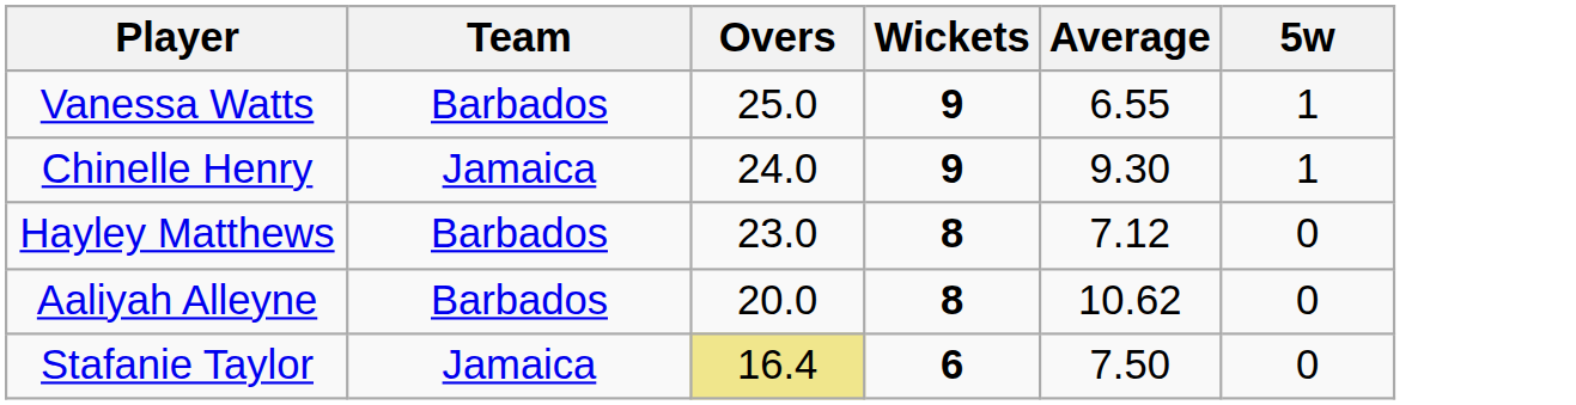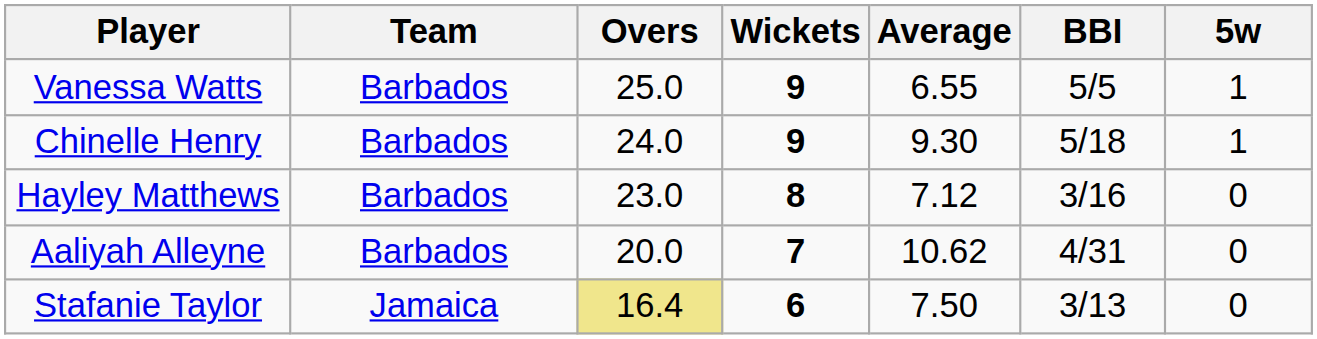+ column: BBI | 5/5 | 5/18 | 3/16 | 4/31 | 3/13
Chinelle Henry | Team: Jamaica -> Barbados
Aaliyah Alleyne | Wickets: 8 -> 7
